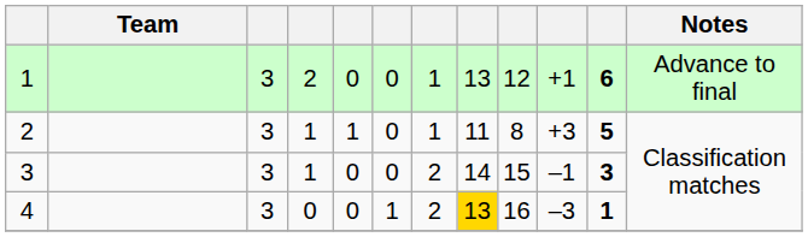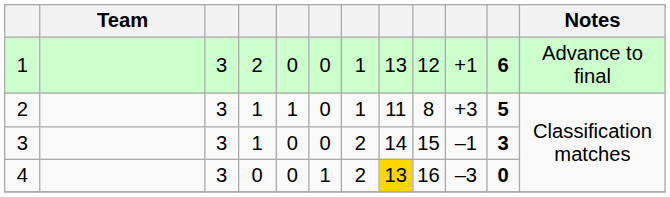4 | column 11: 1 -> 0
